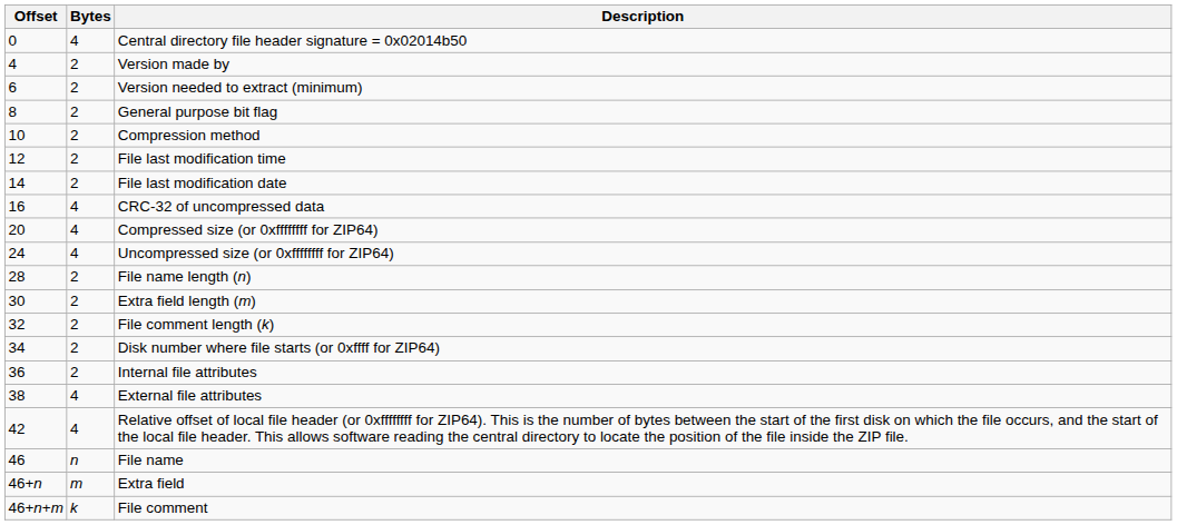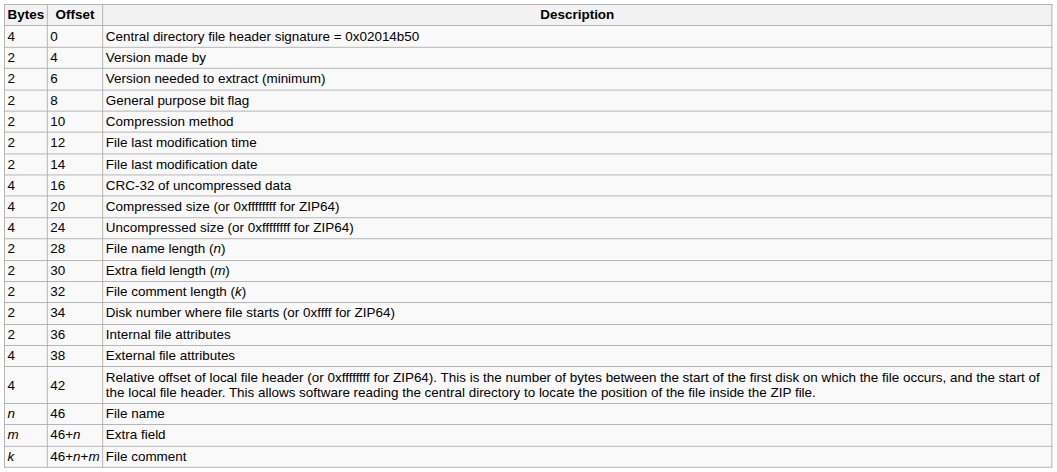columns swapped: Offset <-> Bytes
